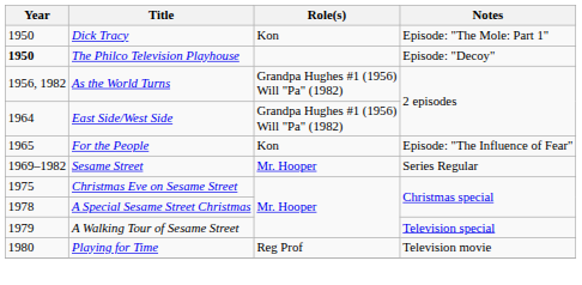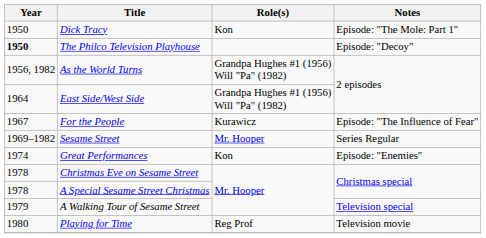For the People | Year: 1965 -> 1967
For the People | Role(s): Kon -> Kurawicz
+ row: 1974 | Great Performances | Kon | Episode: "Enemies"
Christmas Eve on Sesame Street | Year: 1975 -> 1978
